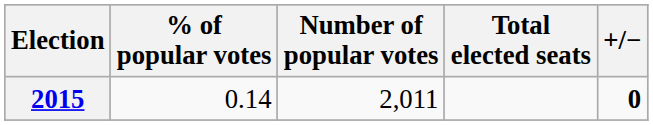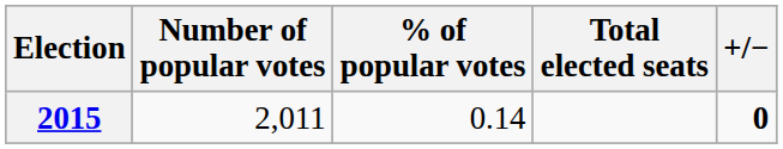columns swapped: Number of popular votes <-> % of popular votes
